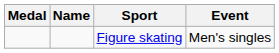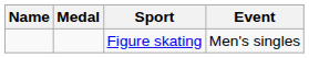columns swapped: Medal <-> Name
